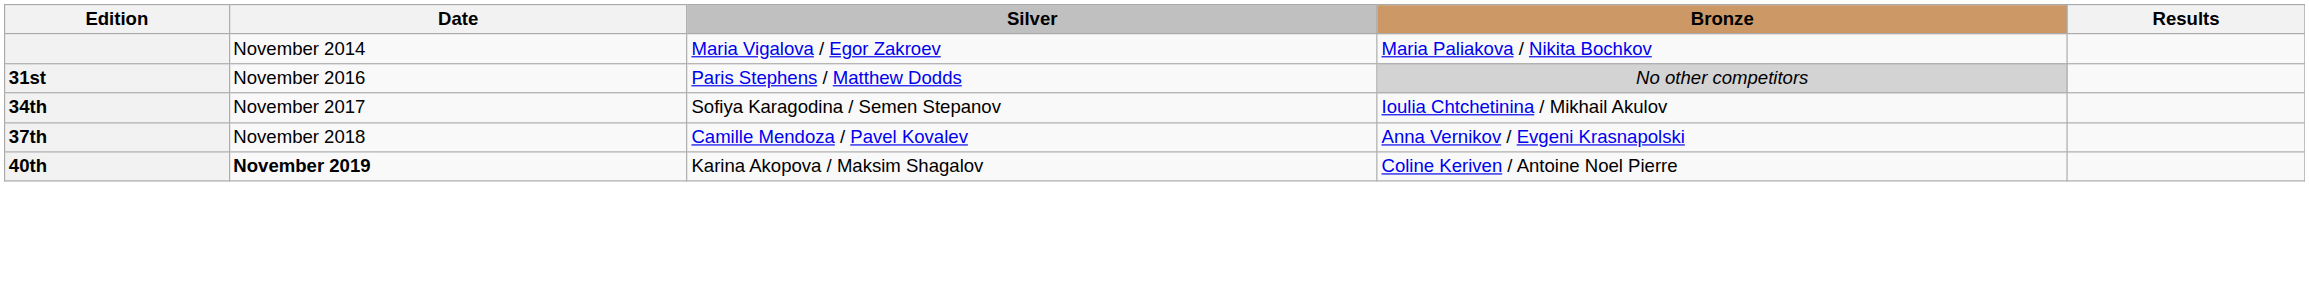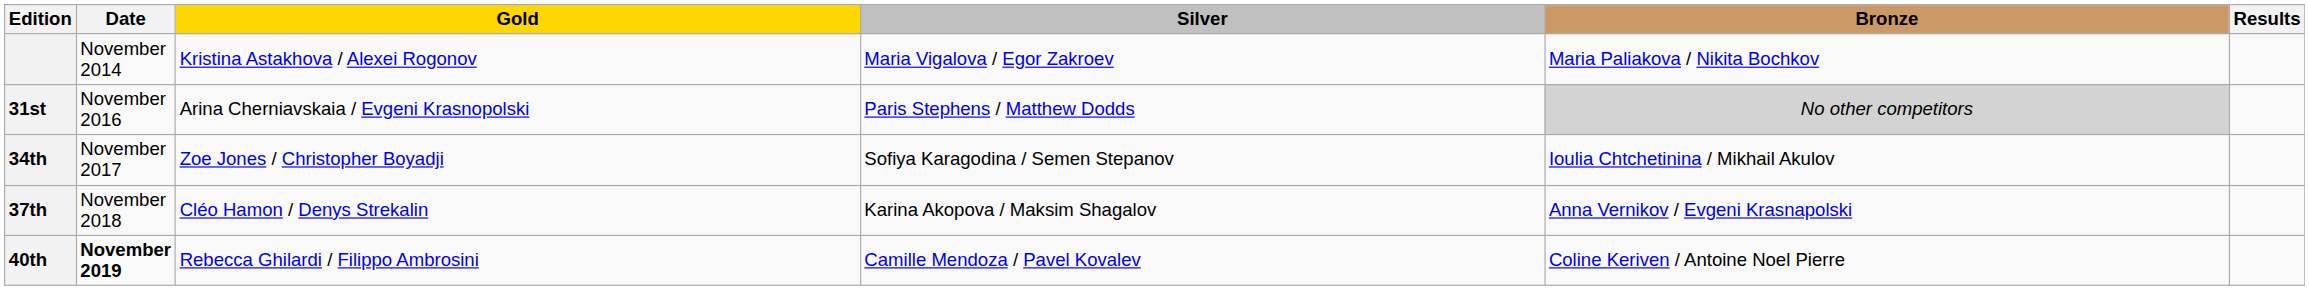+ column: Gold | Kristina Astakhova / Alexei Rogonov | Arina Cherniavskaia / Evgeni Krasnopolski | Zoe Jones / Christopher Boyadji | Cléo Hamon / Denys Strekalin | Rebecca Ghilardi / Filippo Ambrosini
37th | Silver: Camille Mendoza / Pavel Kovalev -> Karina Akopova / Maksim Shagalov
40th | Silver: Karina Akopova / Maksim Shagalov -> Camille Mendoza / Pavel Kovalev
